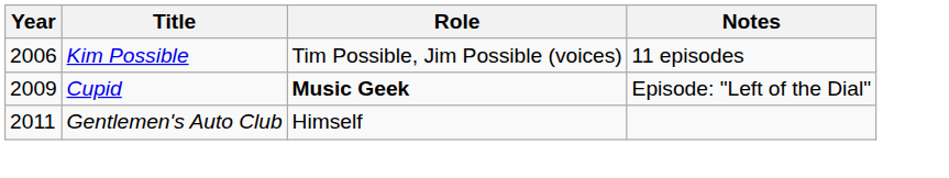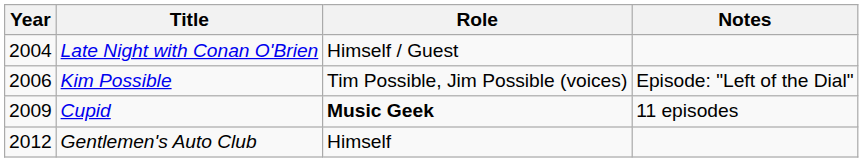+ row: 2004 | Late Night with Conan O'Brien | Himself / Guest
Kim Possible | Notes: 11 episodes -> Episode: "Left of the Dial"
Cupid | Notes: Episode: "Left of the Dial" -> 11 episodes
Gentlemen's Auto Club | Year: 2011 -> 2012
